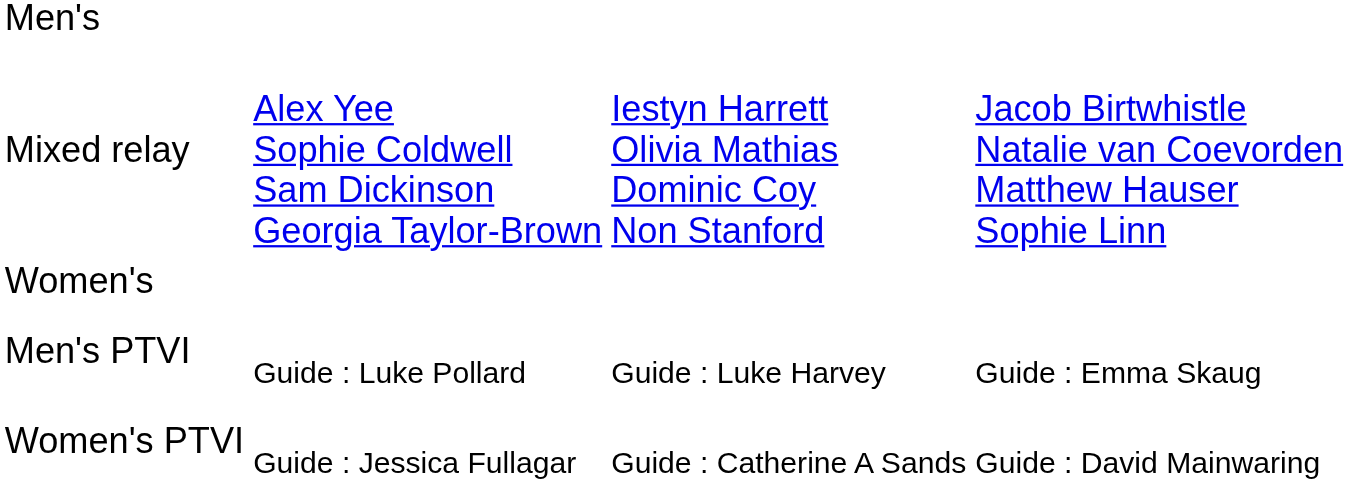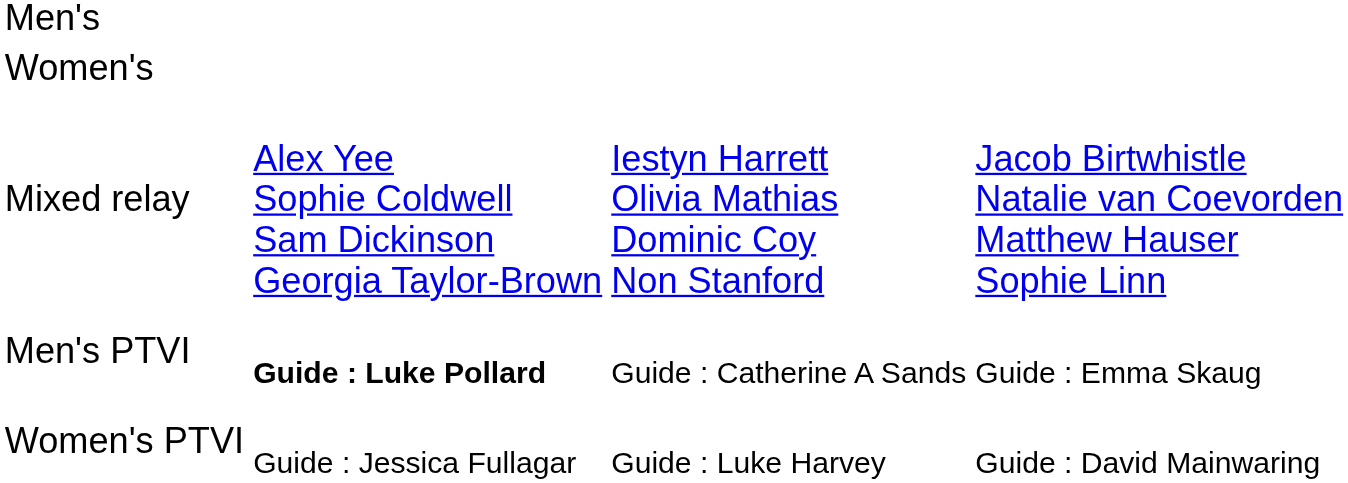rows swapped: Women's <-> Mixed relay
Men's PTVI | column 2: normal -> bold
Men's PTVI | column 3: Guide : Luke Harvey -> Guide : Catherine A Sands
Women's PTVI | column 3: Guide : Catherine A Sands -> Guide : Luke Harvey
